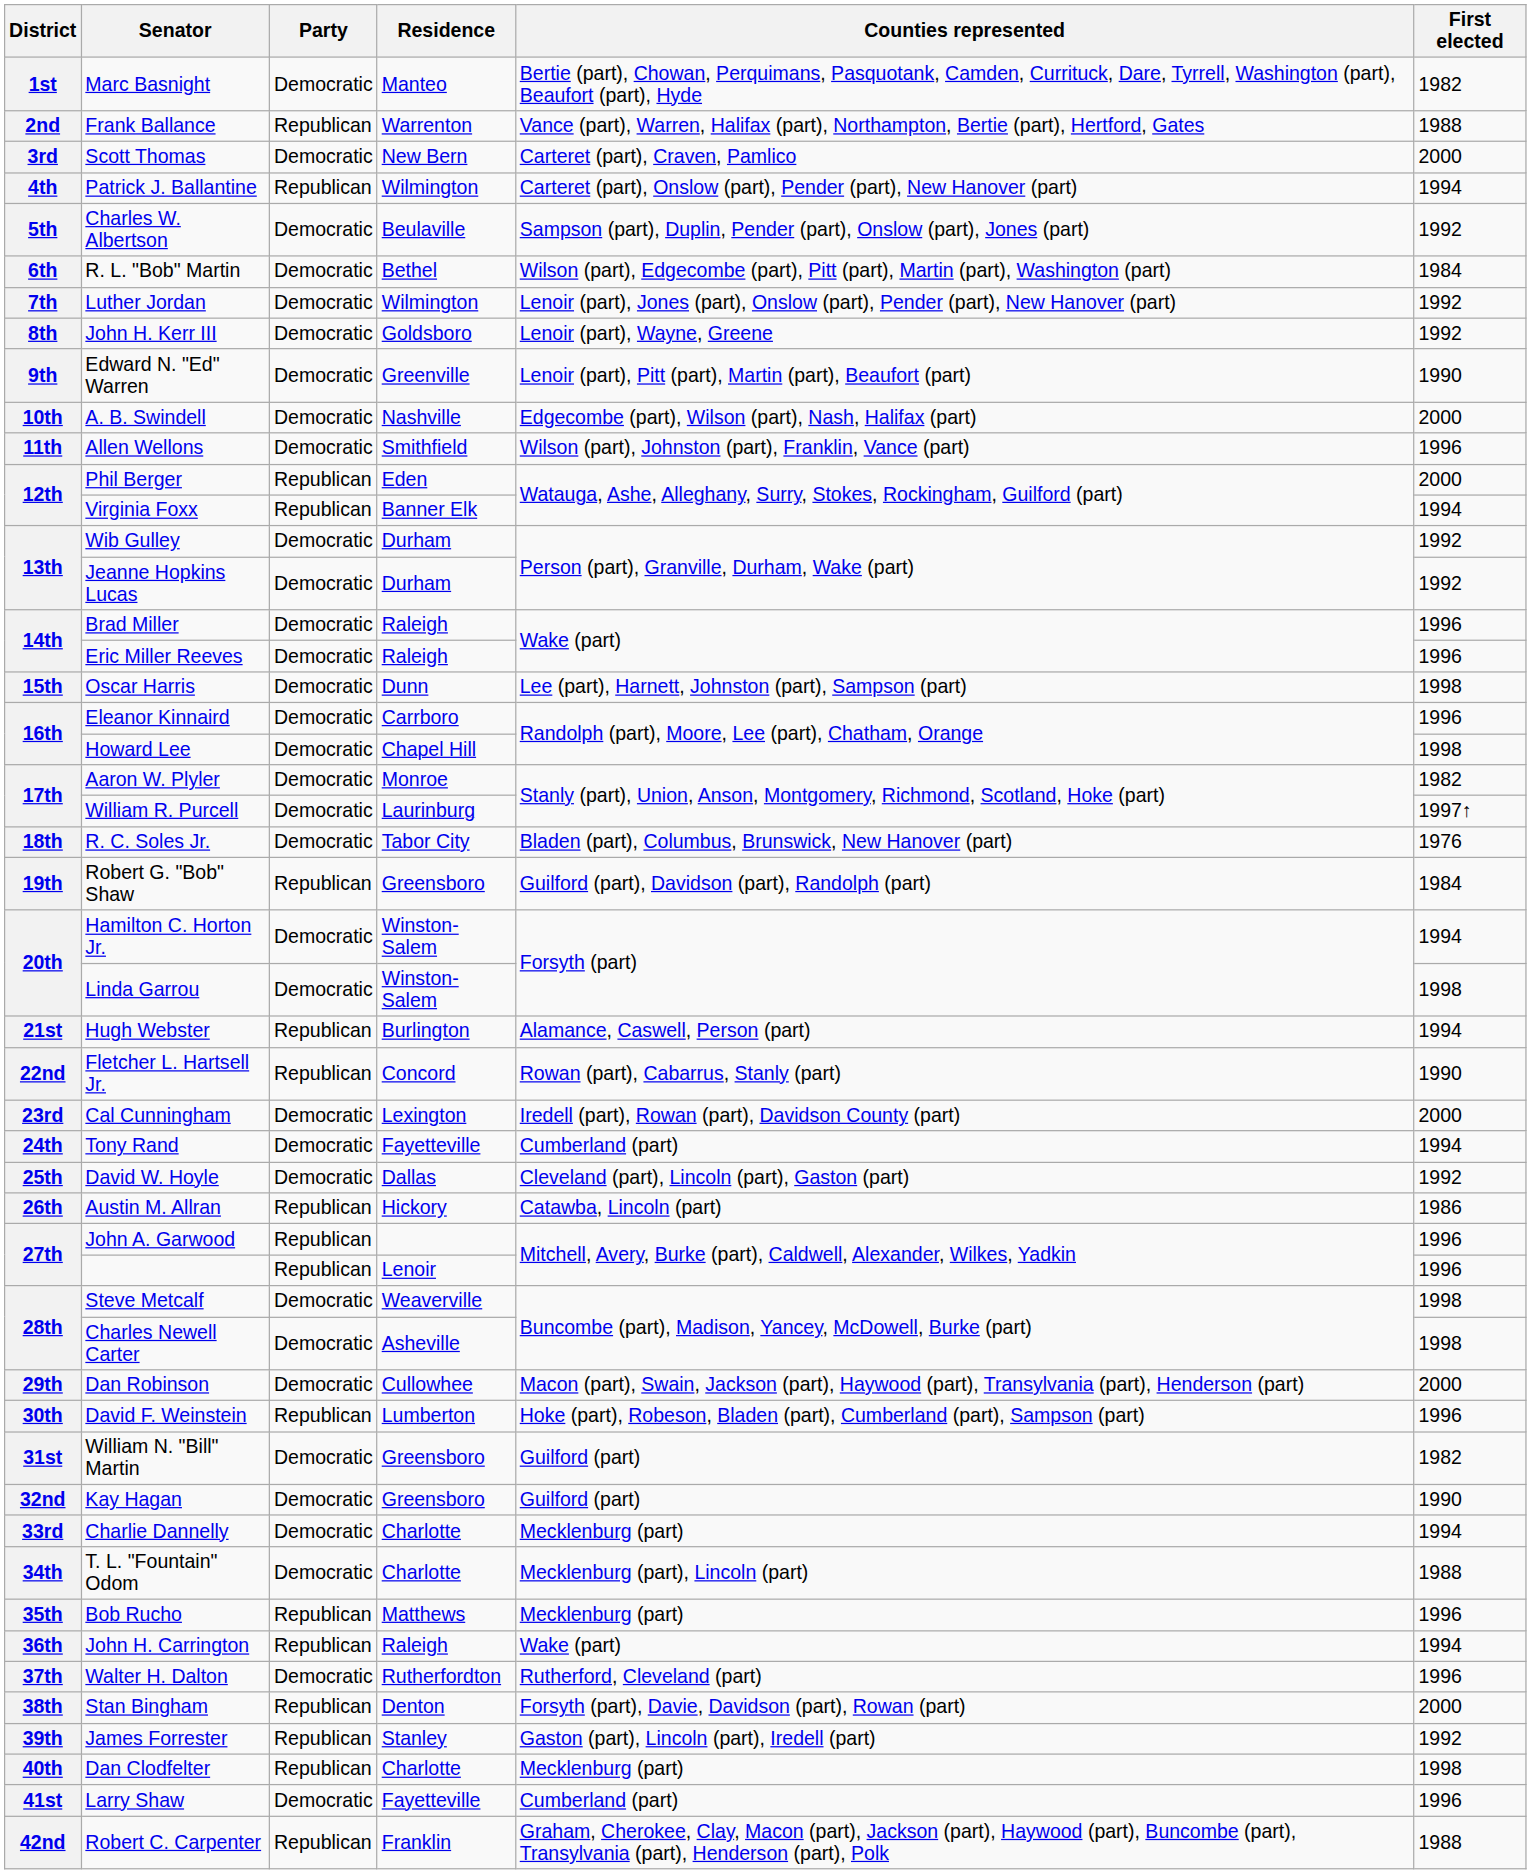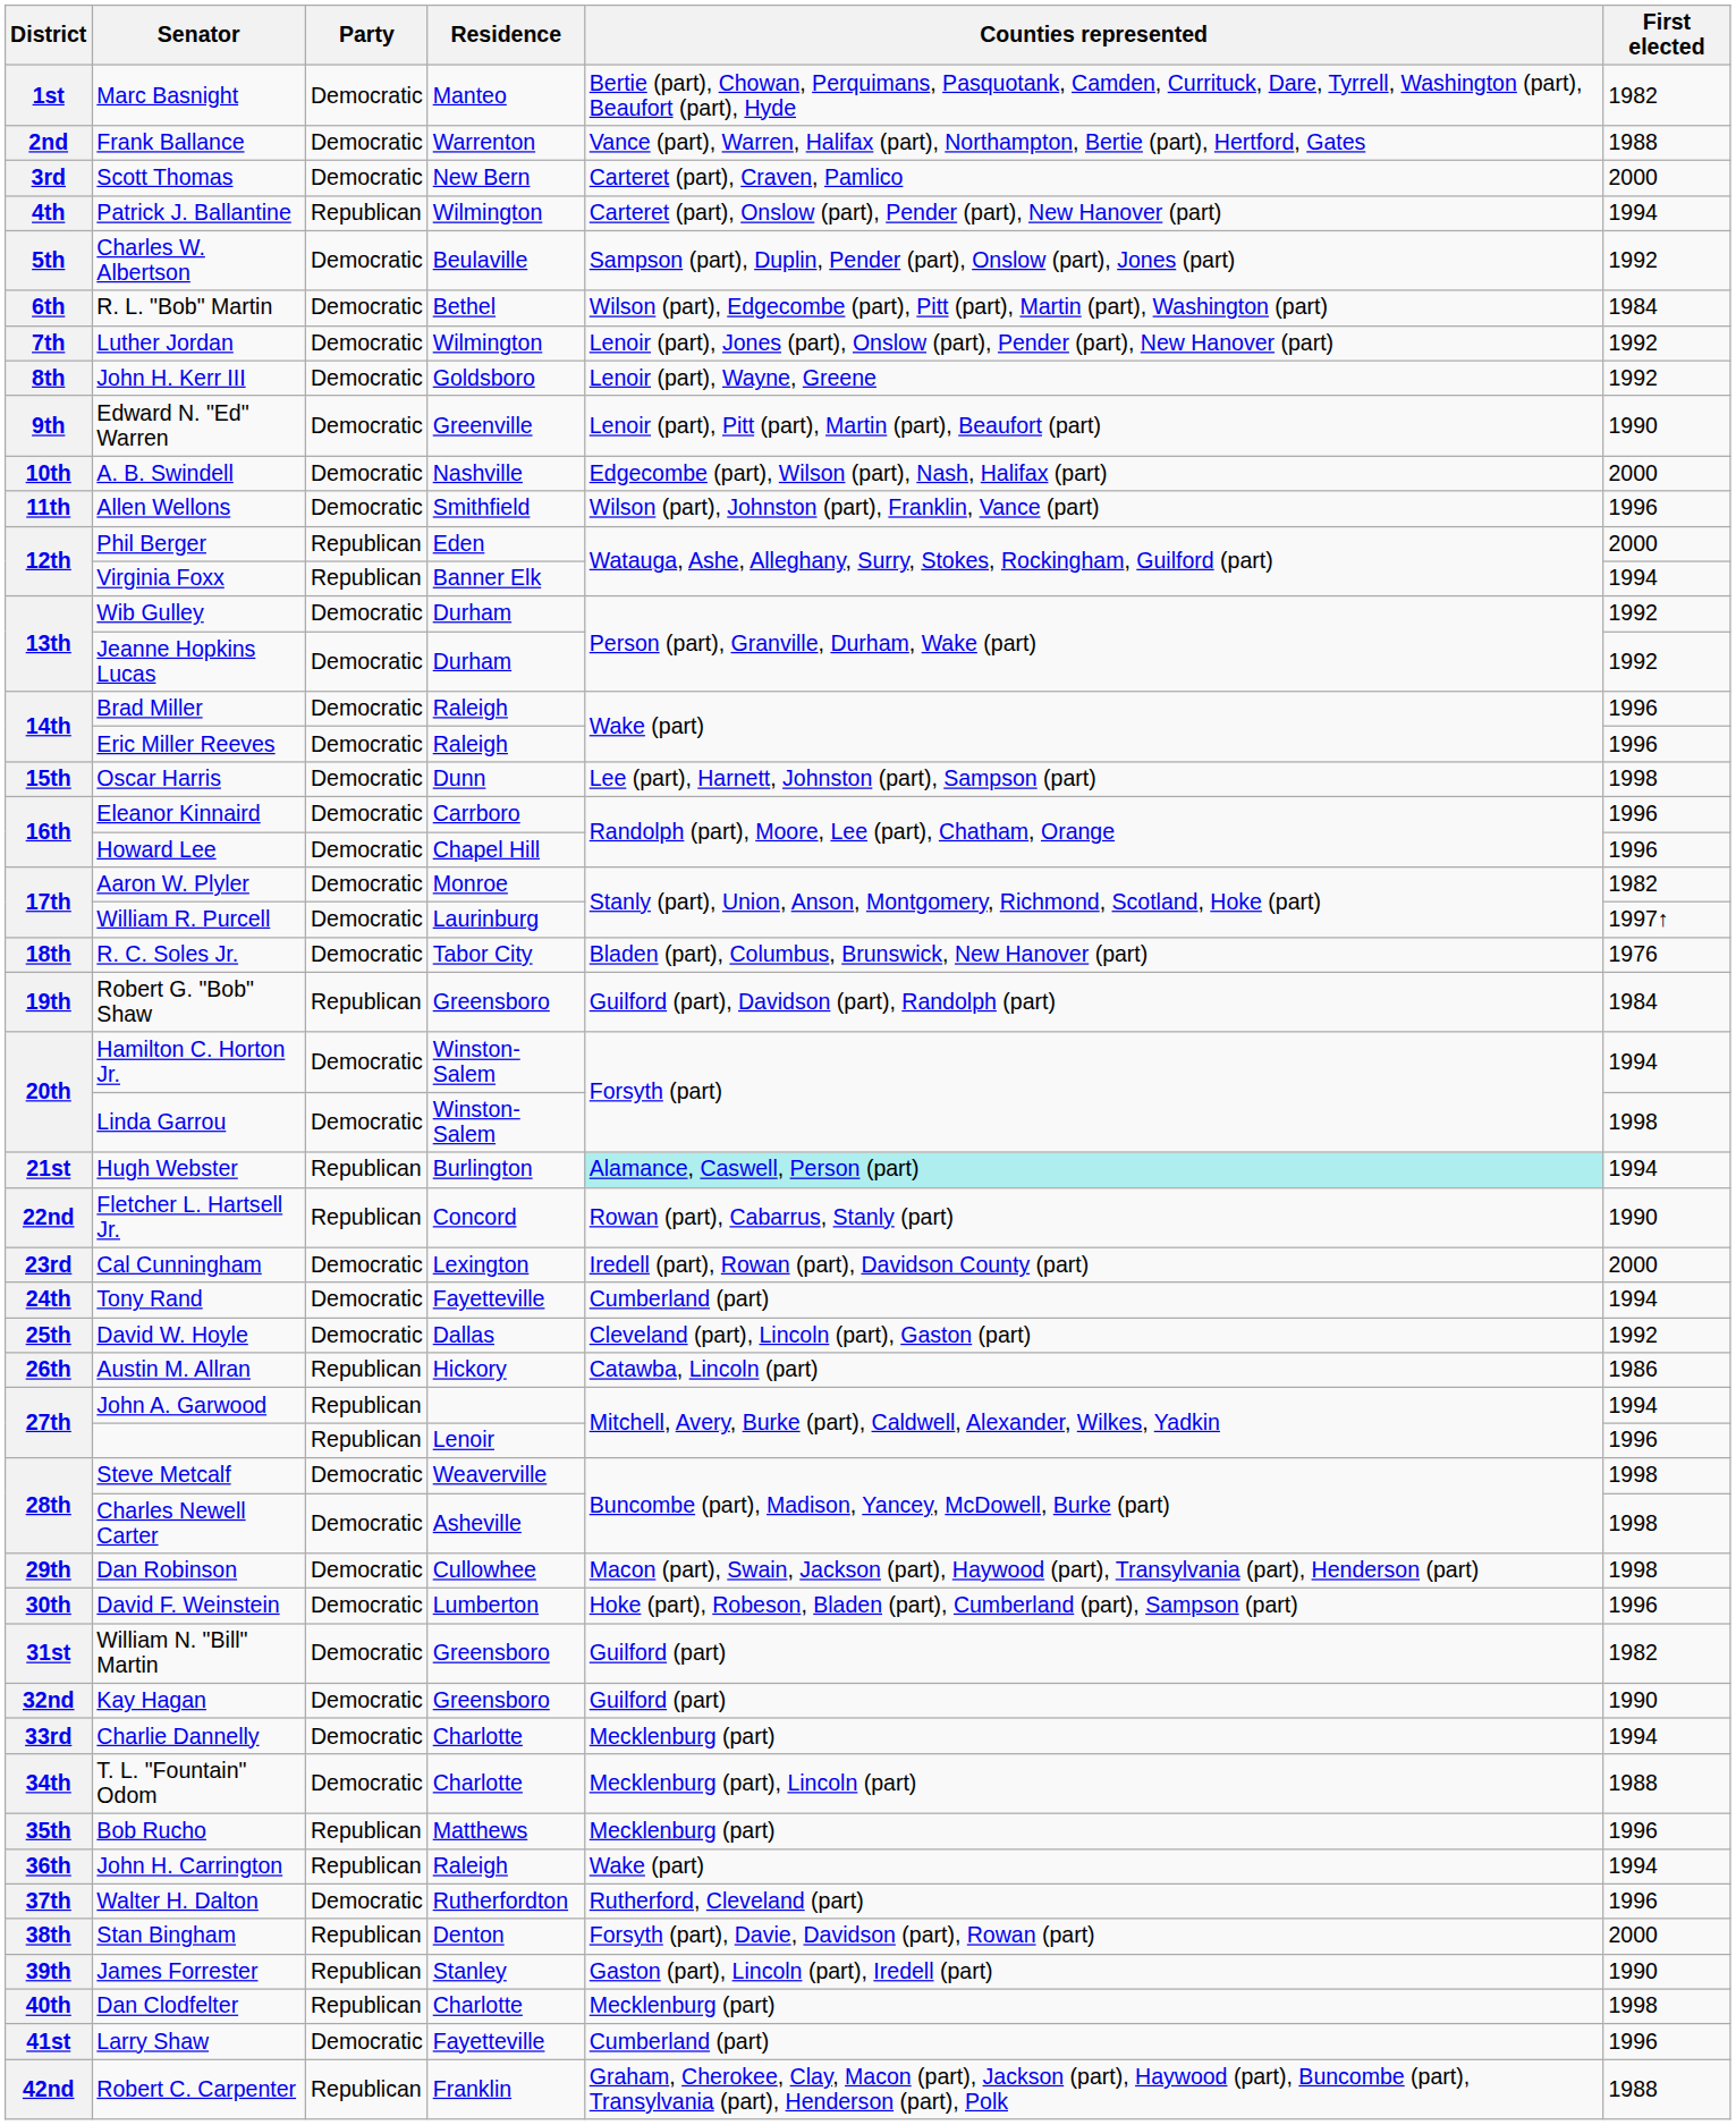Frank Ballance | Party: Republican -> Democratic
Howard Lee | First elected: 1998 -> 1996
Hugh Webster | Counties represented: no background -> paleturquoise background
John A. Garwood | First elected: 1996 -> 1994
Dan Robinson | First elected: 2000 -> 1998
David F. Weinstein | Party: Republican -> Democratic
James Forrester | First elected: 1992 -> 1990
